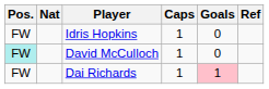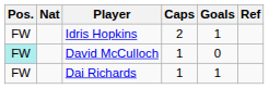Idris Hopkins | Caps: 1 -> 2
Idris Hopkins | Goals: 0 -> 1
Dai Richards | Goals: pink background -> no background
